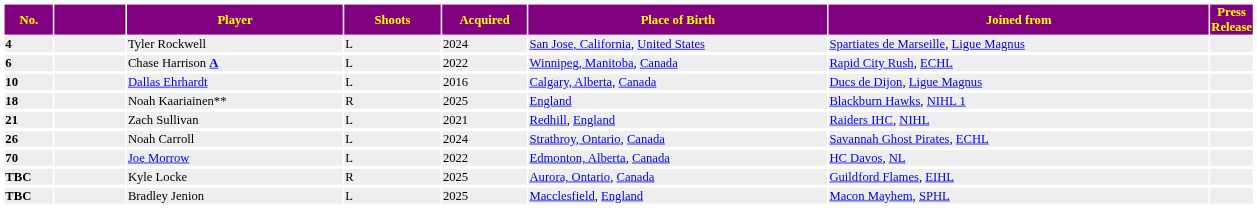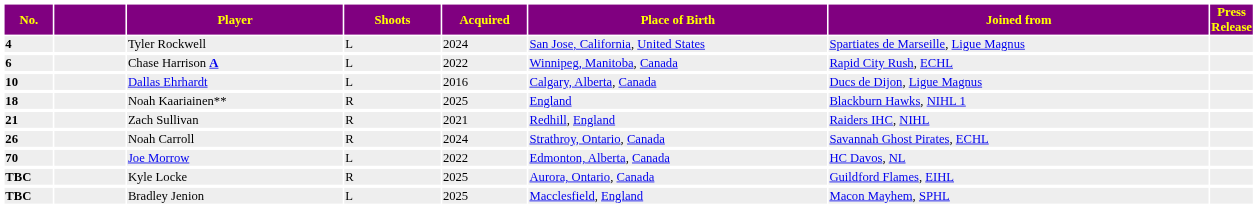Zach Sullivan | Shoots: L -> R
Noah Carroll | Shoots: L -> R
